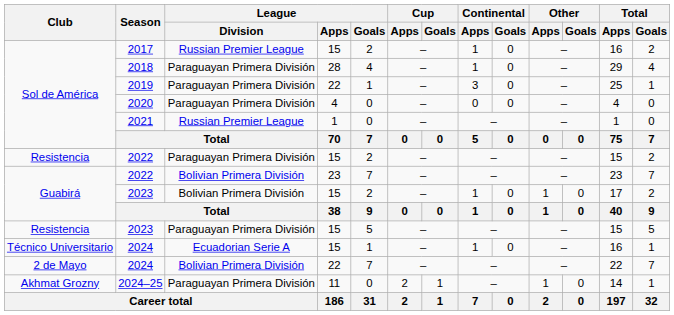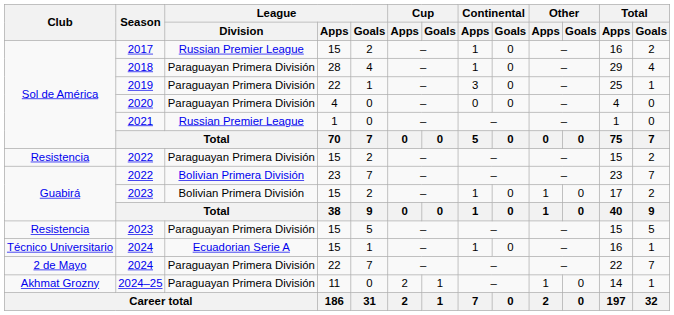2 de Mayo / 2024 | League / Division: Bolivian Primera División -> Paraguayan Primera División
